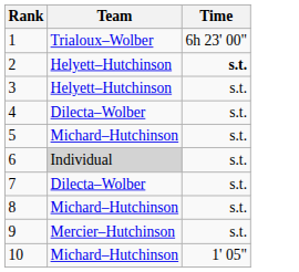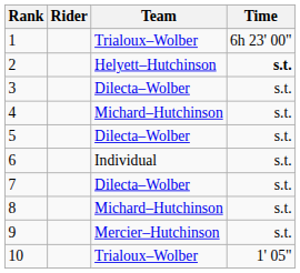+ column: Rider
3 | Team: Helyett–Hutchinson -> Dilecta–Wolber
4 | Team: Dilecta–Wolber -> Michard–Hutchinson
5 | Team: Michard–Hutchinson -> Dilecta–Wolber
6 | Team: lightgrey background -> no background
10 | Team: Michard–Hutchinson -> Trialoux–Wolber
